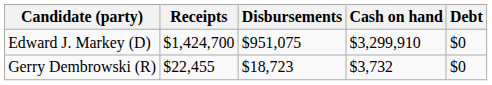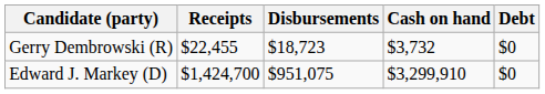rows swapped: Edward J. Markey (D) <-> Gerry Dembrowski (R)
